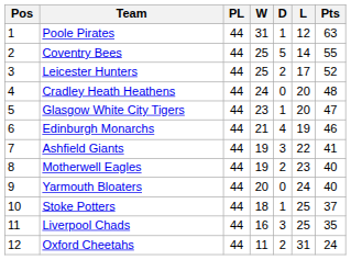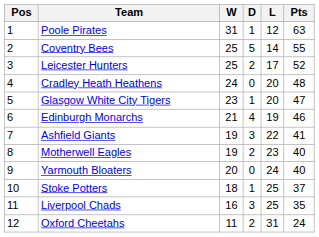- column: PL | 44 | 44 | 44 | 44 | 44 | 44 | 44 | 44 | 44 | 44 | 44 | 44
